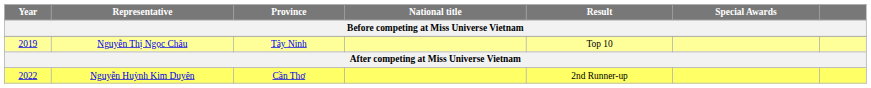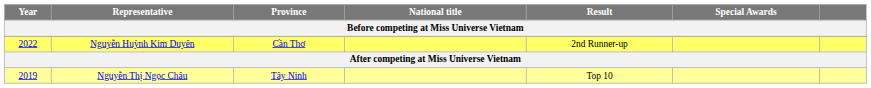rows swapped: Nguyễn Thị Ngọc Châu <-> Nguyễn Huỳnh Kim Duyên
